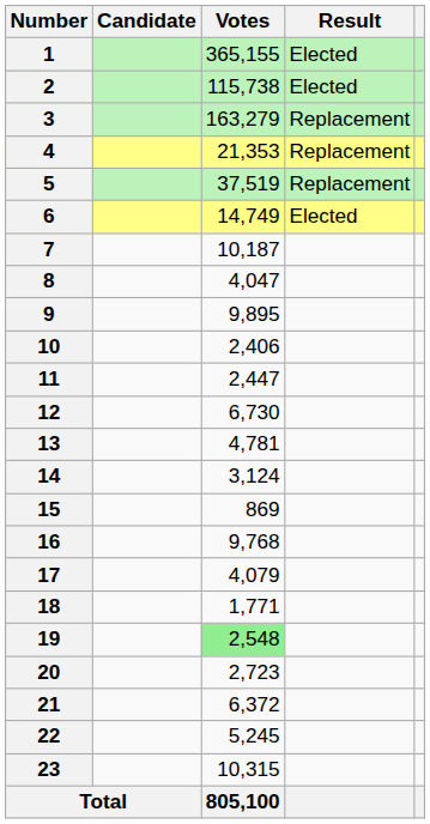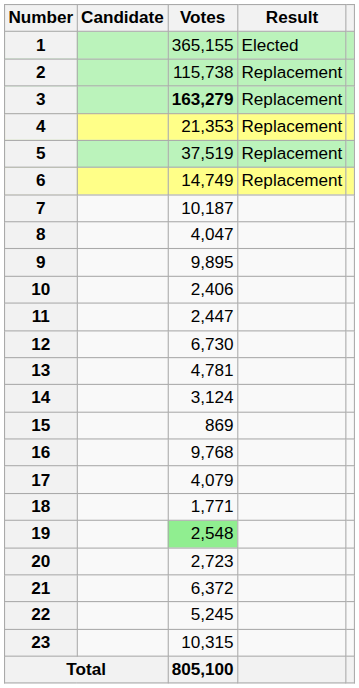2 | Result: Elected -> Replacement
3 | Votes: normal -> bold
6 | Result: Elected -> Replacement
